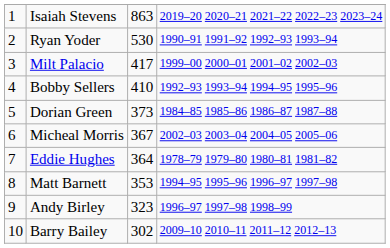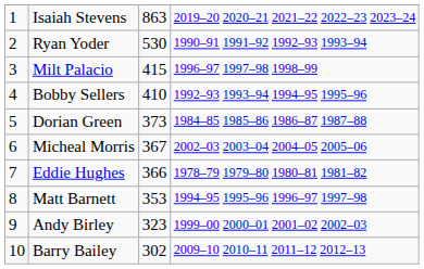Milt Palacio | column 3: 417 -> 415
Milt Palacio | column 4: 1999–00 2000–01 2001–02 2002–03 -> 1996–97 1997–98 1998–99
Eddie Hughes | column 3: 364 -> 366
Andy Birley | column 4: 1996–97 1997–98 1998–99 -> 1999–00 2000–01 2001–02 2002–03
